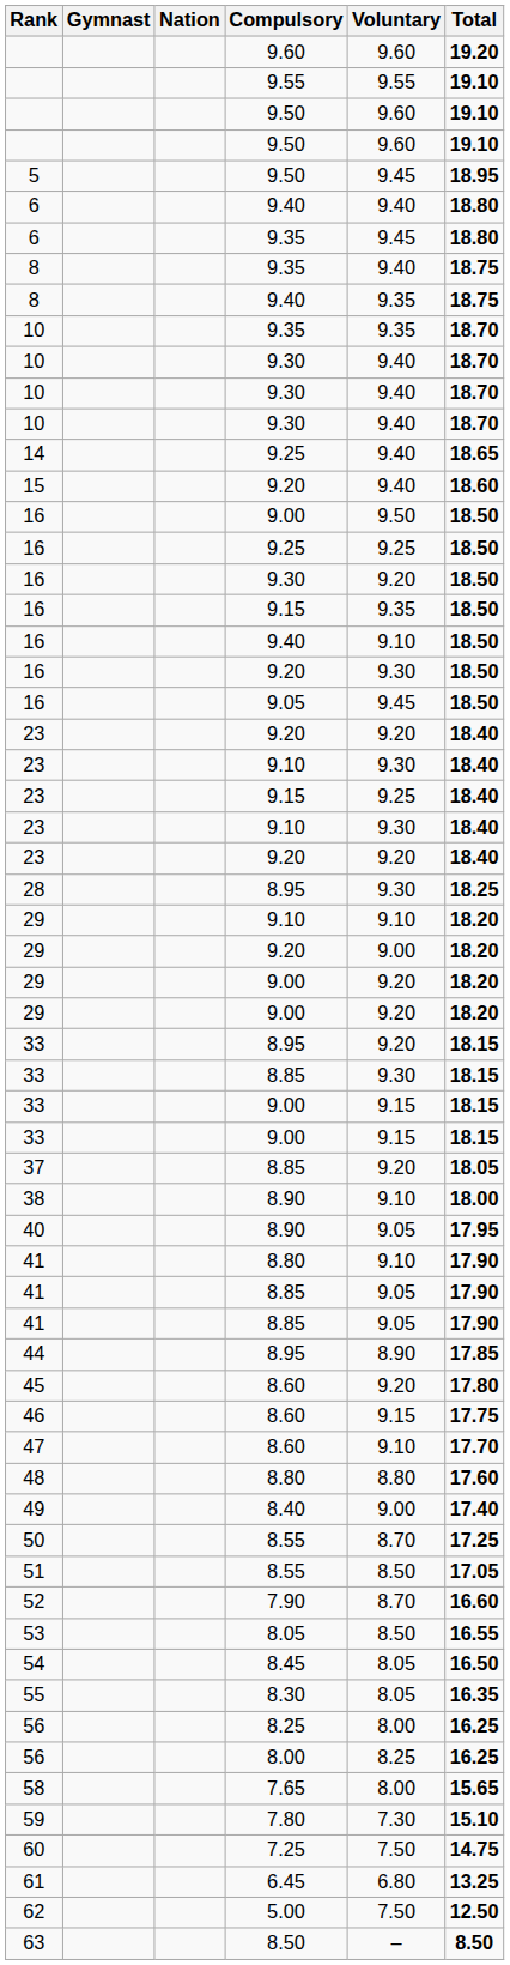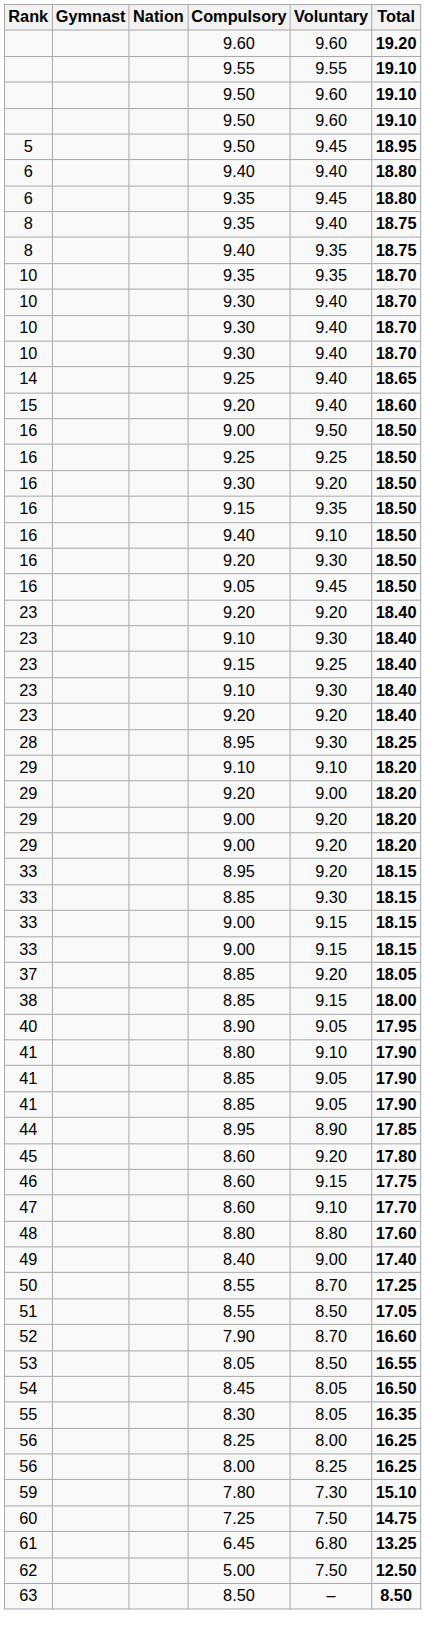+ row: 38 | 8.85 | 9.15 | 18.00
- row: 38 | 8.90 | 9.10 | 18.00
- row: 58 | 7.65 | 8.00 | 15.65
